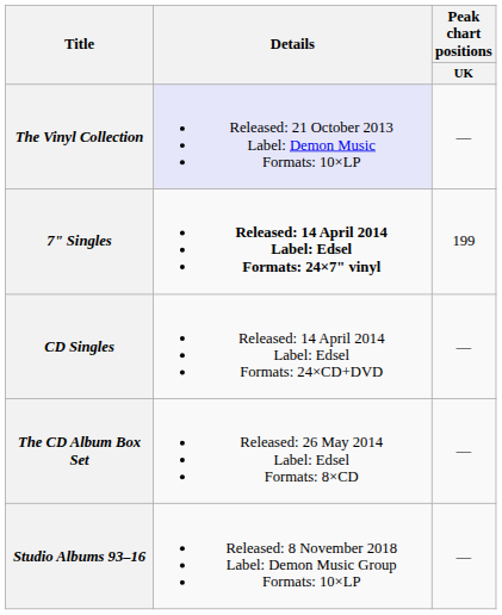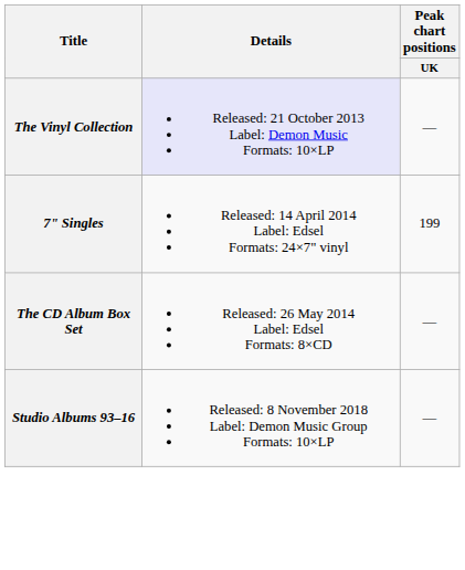7" Singles | Details: bold -> normal
- row: CD Singles | Released: 14 April 2014 Label: Edsel Formats: 24×CD+DVD | —
